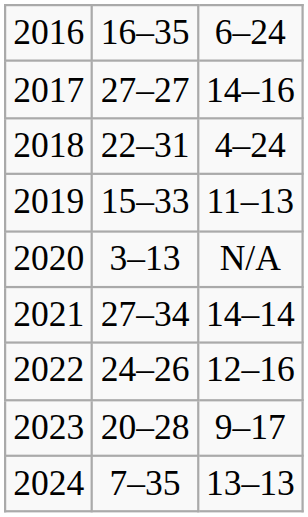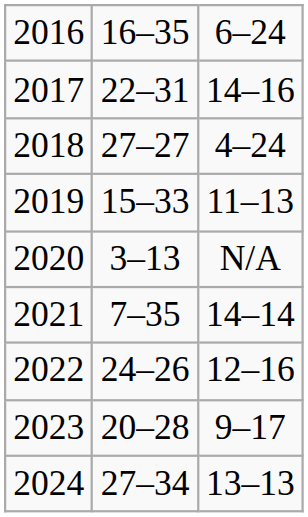2017 | column 2: 27–27 -> 22–31
2018 | column 2: 22–31 -> 27–27
2021 | column 2: 27–34 -> 7–35
2024 | column 2: 7–35 -> 27–34
